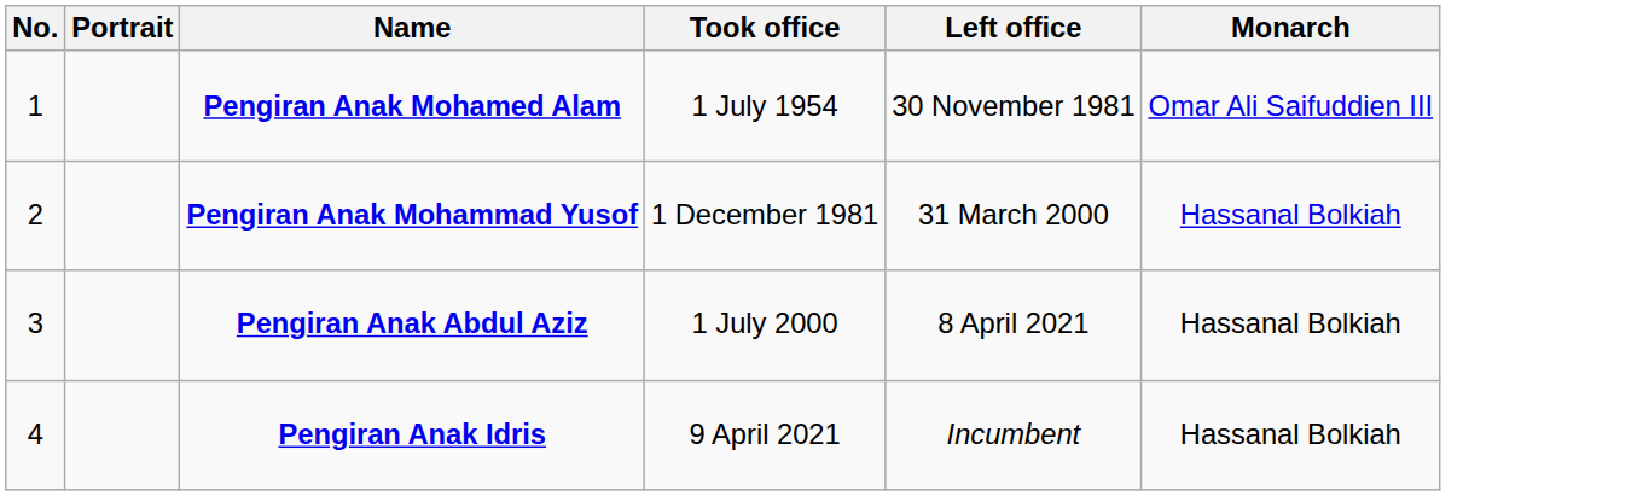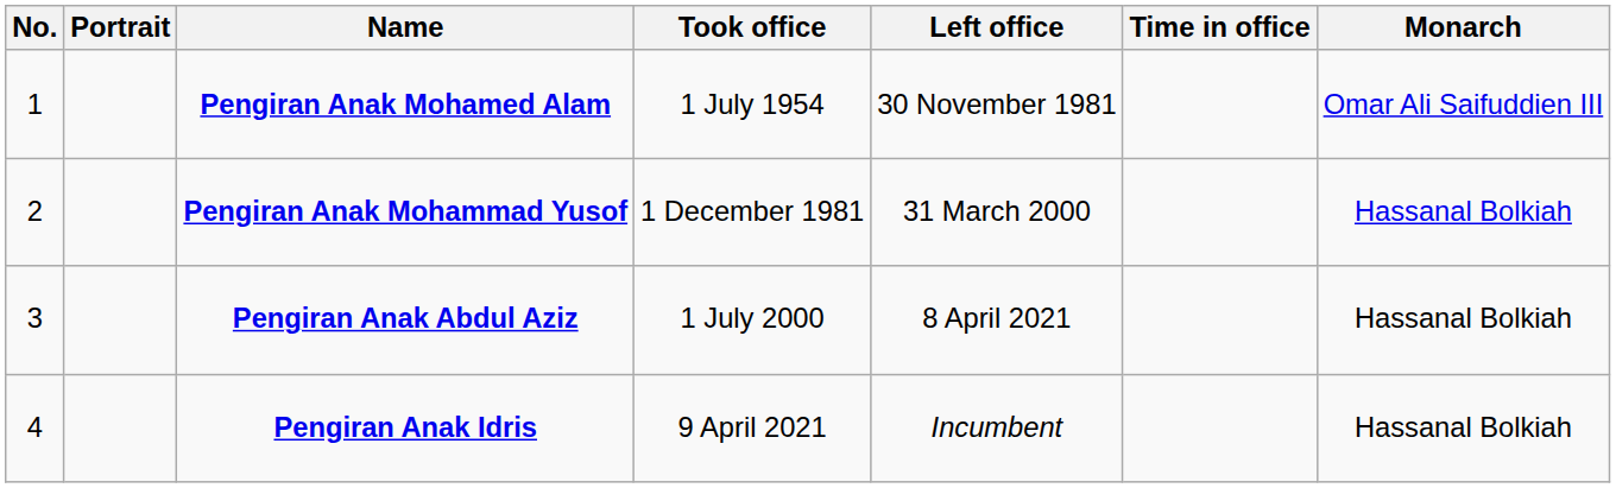+ column: Time in office
